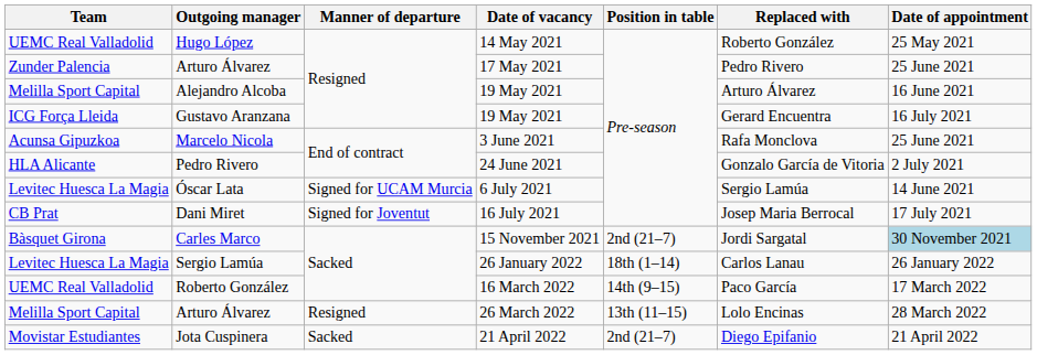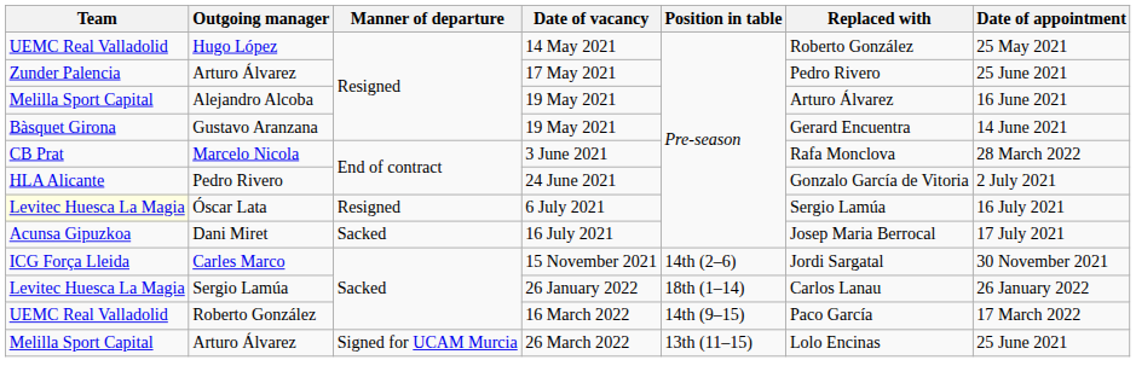Gustavo Aranzana | Team: ICG Força Lleida -> Bàsquet Girona
Gustavo Aranzana | Date of appointment: 16 July 2021 -> 14 June 2021
Marcelo Nicola | Team: Acunsa Gipuzkoa -> CB Prat
Marcelo Nicola | Date of appointment: 25 June 2021 -> 28 March 2022
Óscar Lata | Team: no background -> lightyellow background
Óscar Lata | Manner of departure: Signed for UCAM Murcia -> Resigned
Óscar Lata | Date of appointment: 14 June 2021 -> 16 July 2021
Dani Miret | Team: CB Prat -> Acunsa Gipuzkoa
Dani Miret | Manner of departure: Signed for Joventut -> Sacked
Carles Marco | Team: Bàsquet Girona -> ICG Força Lleida
Carles Marco | Position in table: 2nd (21–7) -> 14th (2–6)
Carles Marco | Date of appointment: lightblue background -> no background
Arturo Álvarez / 26 March 2022 | Manner of departure: Resigned -> Signed for UCAM Murcia
Arturo Álvarez / 26 March 2022 | Date of appointment: 28 March 2022 -> 25 June 2021
- row: Movistar Estudiantes | Jota Cuspinera | Sacked | 21 April 2022 | 2nd (21–7) | Diego Epifanio | 21 April 2022
